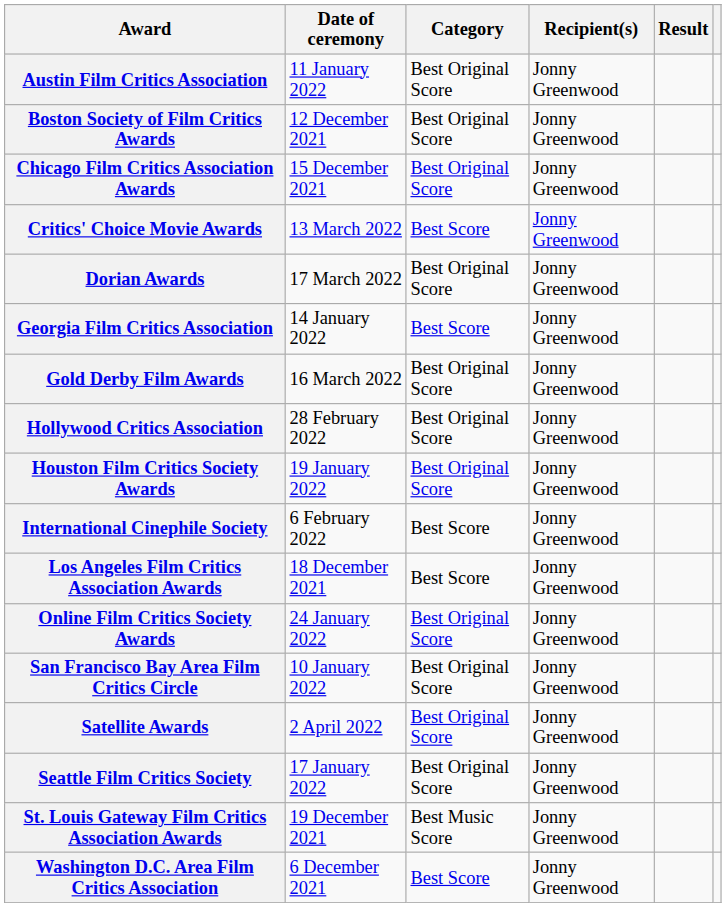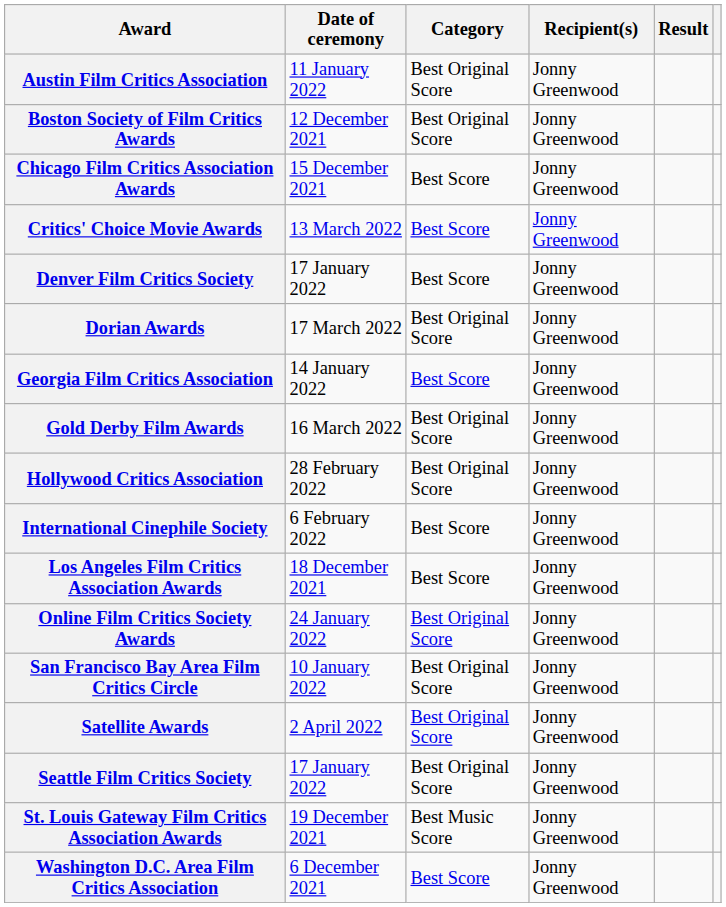Chicago Film Critics Association Awards | Category: Best Original Score -> Best Score
+ row: Denver Film Critics Society | 17 January 2022 | Best Score | Jonny Greenwood
- row: Houston Film Critics Society Awards | 19 January 2022 | Best Original Score | Jonny Greenwood
